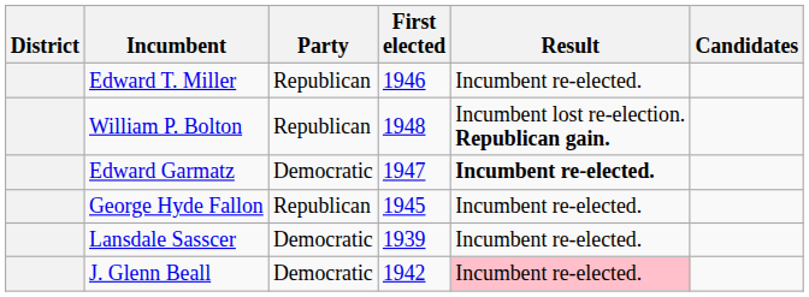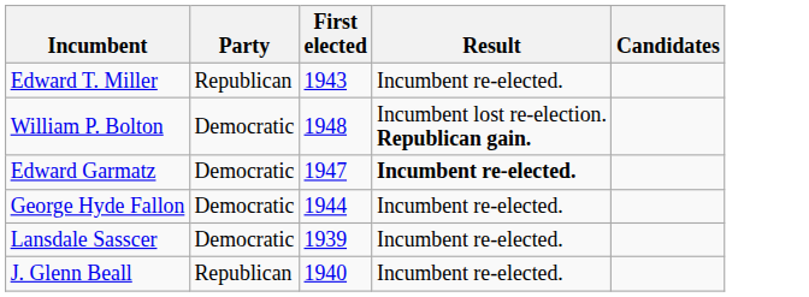- column: District
Edward T. Miller | First elected: 1946 -> 1943
William P. Bolton | Party: Republican -> Democratic
George Hyde Fallon | Party: Republican -> Democratic
George Hyde Fallon | First elected: 1945 -> 1944
J. Glenn Beall | Party: Democratic -> Republican
J. Glenn Beall | First elected: 1942 -> 1940
J. Glenn Beall | Result: pink background -> no background
